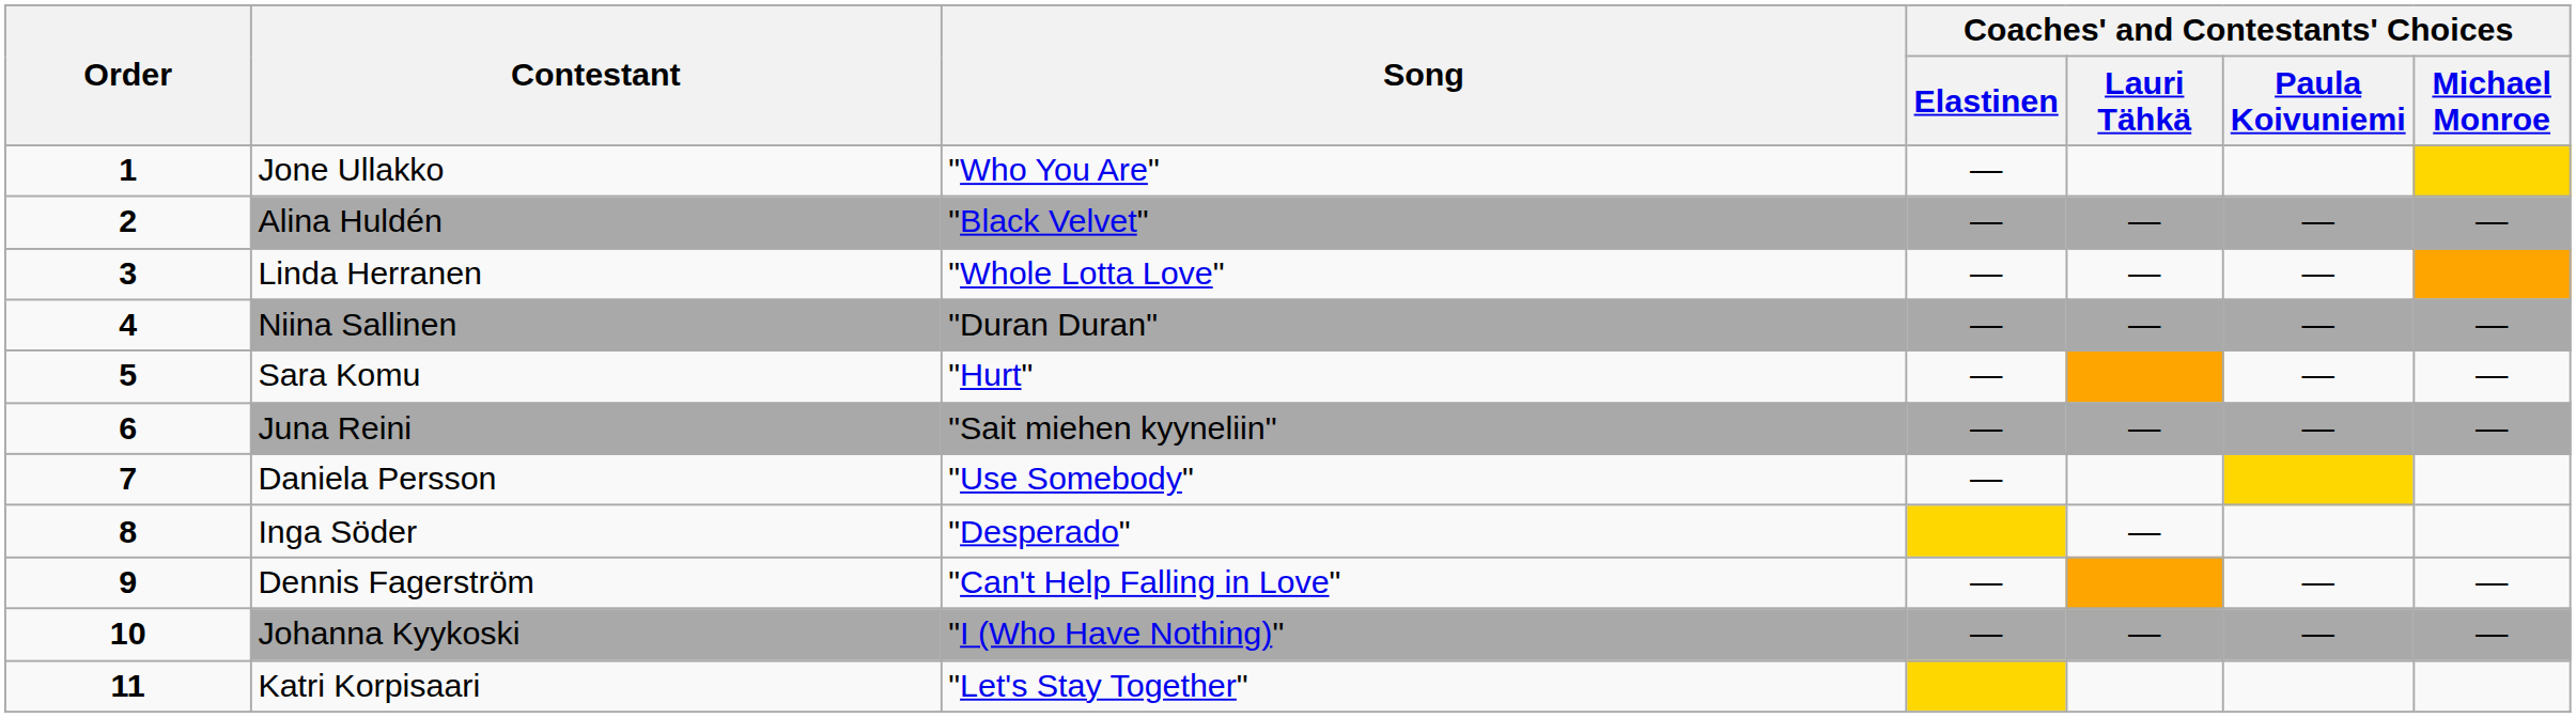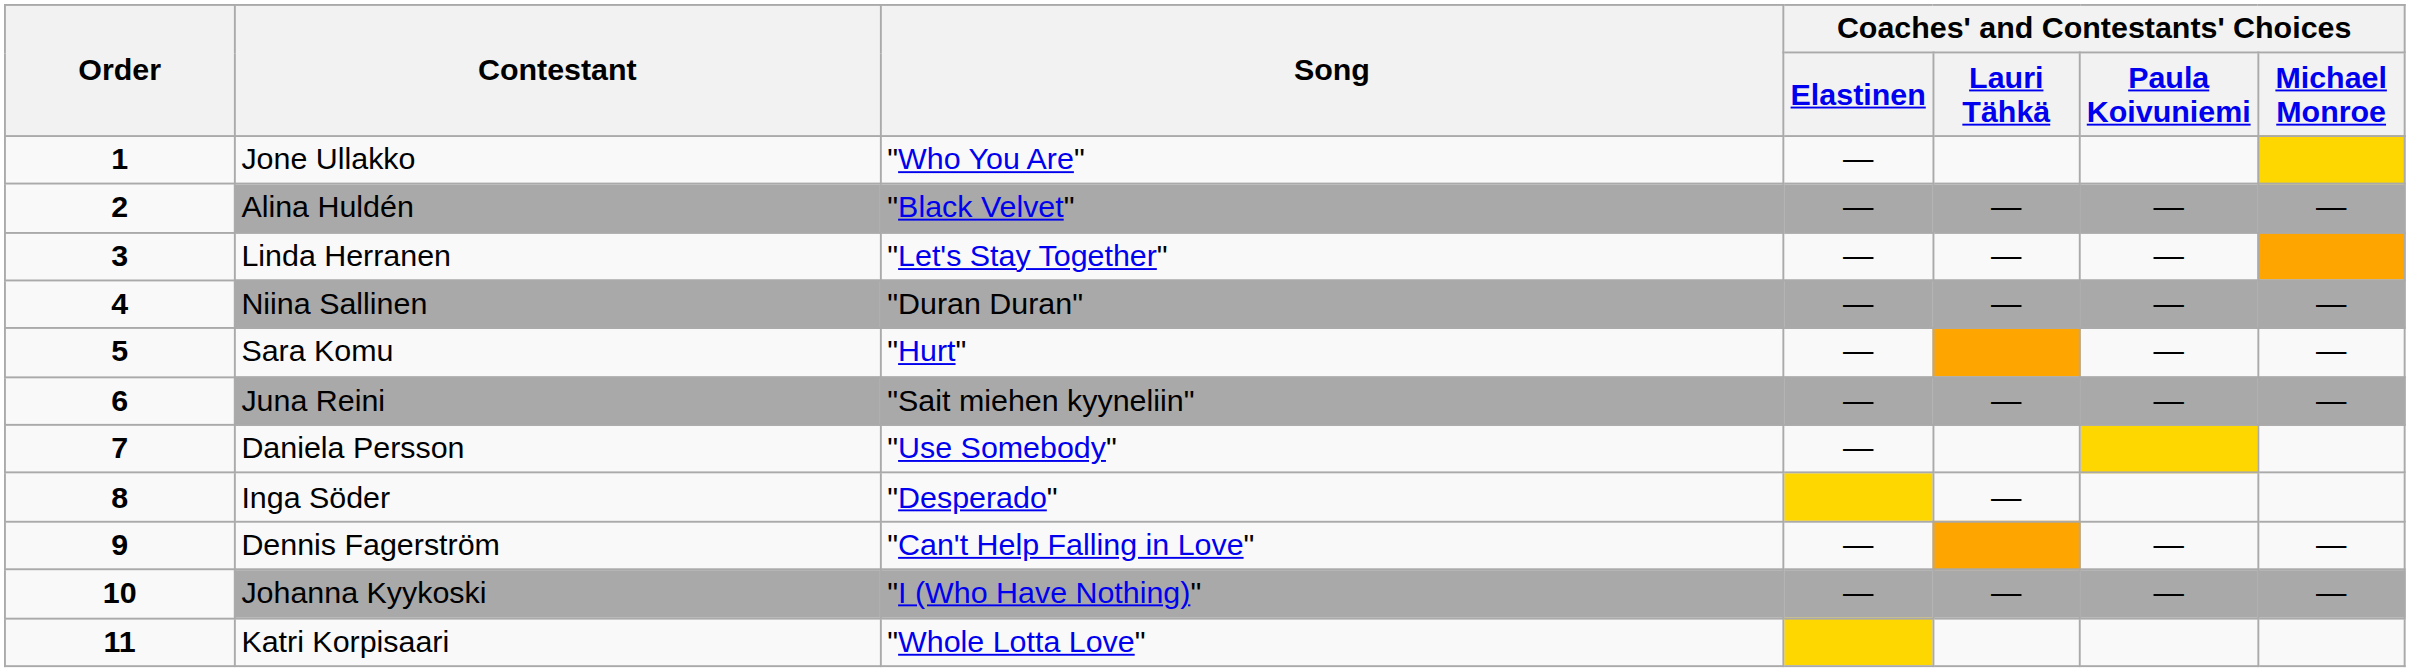Linda Herranen | Song: "Whole Lotta Love" -> "Let's Stay Together"
Katri Korpisaari | Song: "Let's Stay Together" -> "Whole Lotta Love"
